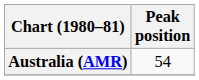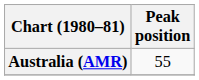Australia (AMR) | Peak position: 54 -> 55
